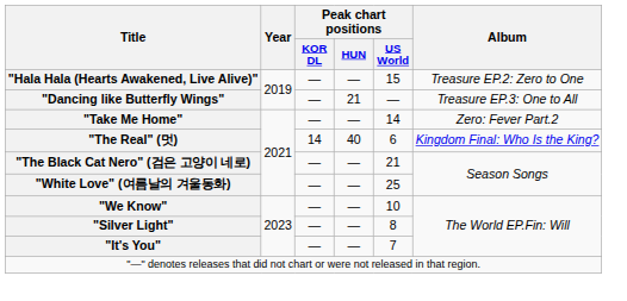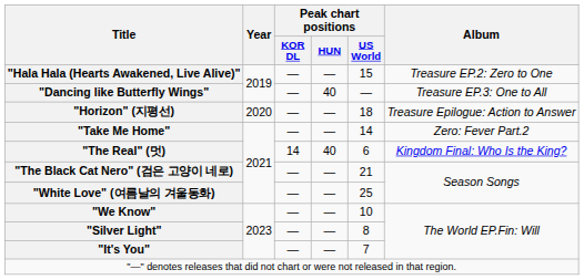"Dancing like Butterfly Wings" | Peak chart positions / HUN: 21 -> 40
+ row: "Horizon" (지평선) | 2020 | — | — | 18 | Treasure Epilogue: Action to Answer
